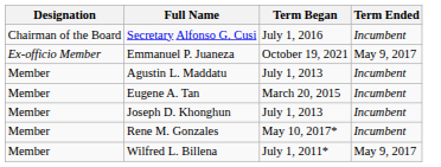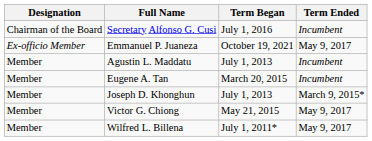Joseph D. Khonghun | Term Ended: Incumbent -> March 9, 2015*
- row: Member | Rene M. Gonzales | May 10, 2017* | Incumbent
+ row: Member | Victor G. Chiong | May 21, 2015 | May 9, 2017
